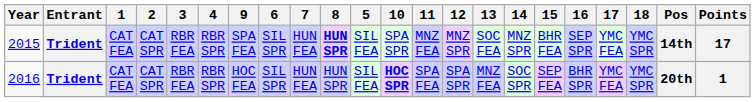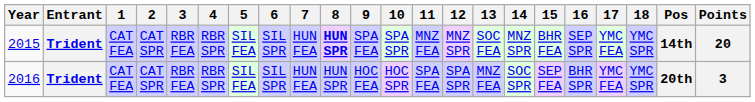columns swapped: 5 <-> 9
2015 | Points: 17 -> 20
2016 | 10: bold -> normal
2016 | Points: 1 -> 3
